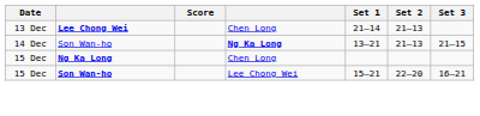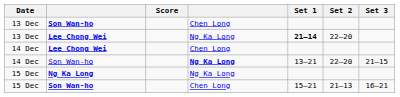+ row: 13 Dec | Son Wan-ho | Chen Long
13 Dec / Lee Chong Wei | column 4: Chen Long -> Ng Ka Long
13 Dec / Lee Chong Wei | Set 1: normal -> bold
13 Dec / Lee Chong Wei | Set 2: 21–13 -> 22–20
+ row: 14 Dec | Lee Chong Wei | Chen Long
14 Dec / Son Wan-ho | Set 2: 21–13 -> 22–20
15 Dec / Ng Ka Long | column 4: Chen Long -> Ng Ka Long
15 Dec / Son Wan-ho | column 4: Lee Chong Wei -> Chen Long
15 Dec / Son Wan-ho | Set 2: 22–20 -> 21–13
